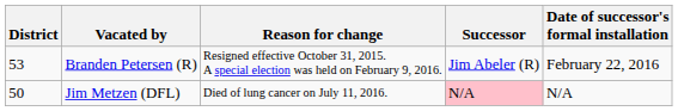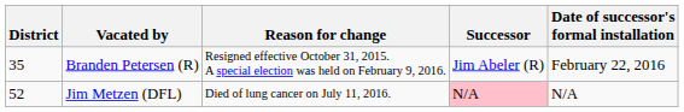Branden Petersen (R) | District: 53 -> 35
Jim Metzen (DFL) | District: 50 -> 52
